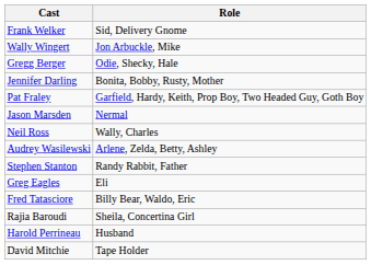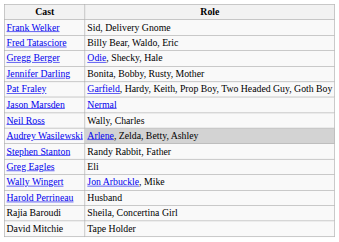rows swapped: Wally Wingert <-> Fred Tatasciore
Audrey Wasilewski | Role: no background -> lightgrey background
rows swapped: Rajia Baroudi <-> Harold Perrineau
